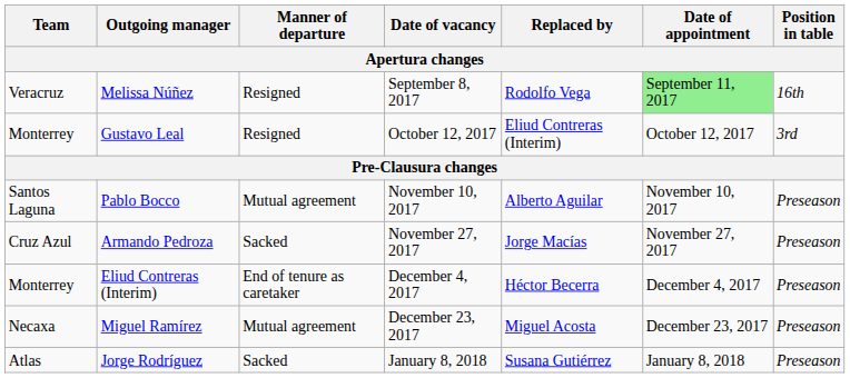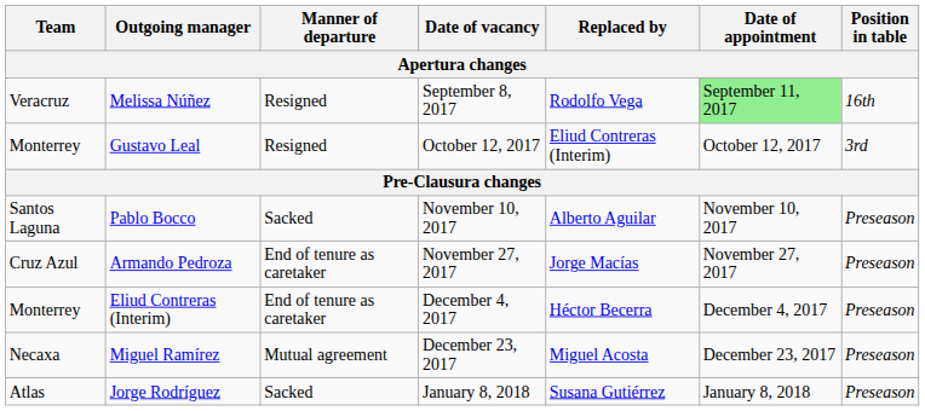Pablo Bocco | Manner of departure: Mutual agreement -> Sacked
Armando Pedroza | Manner of departure: Sacked -> End of tenure as caretaker
